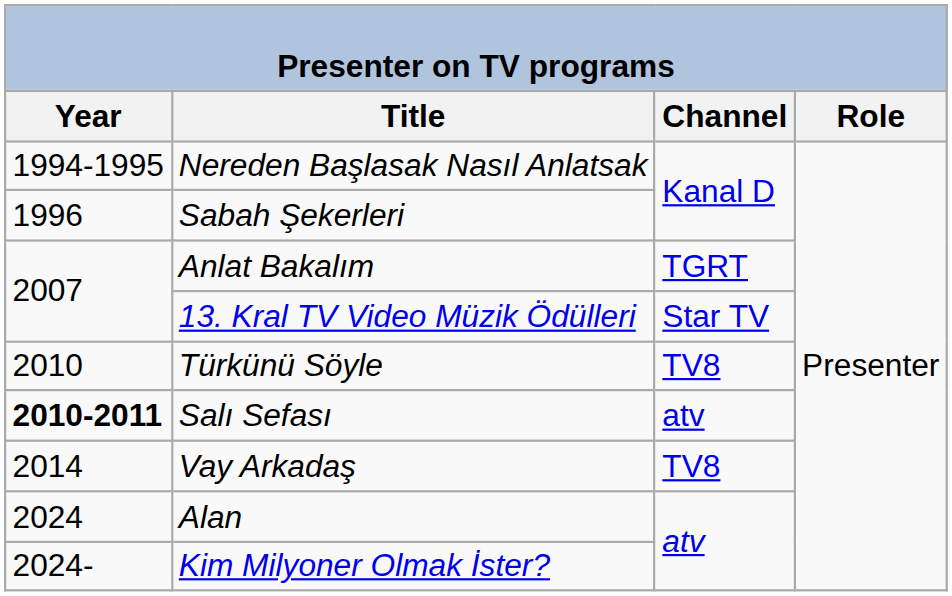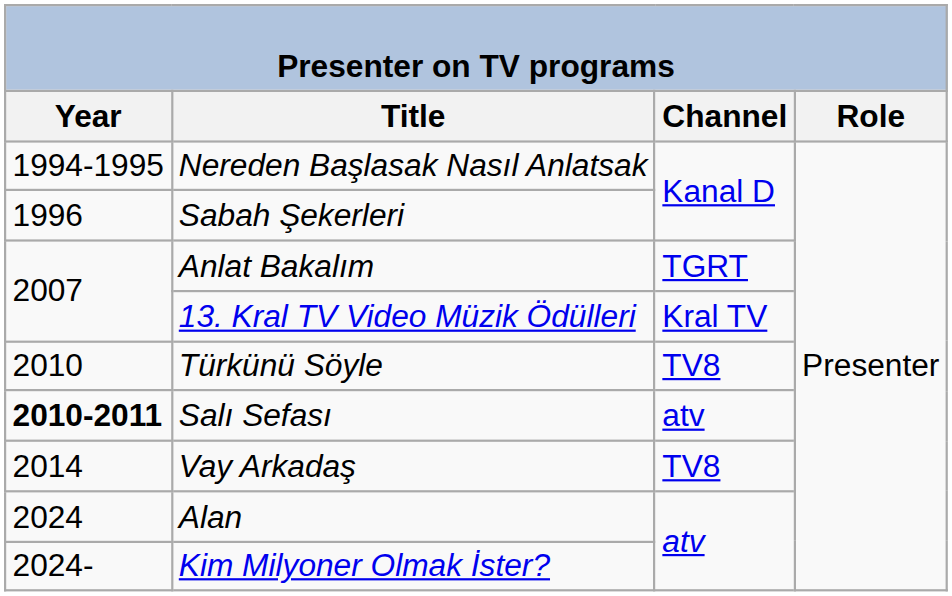13. Kral TV Video Müzik Ödülleri | Channel: Star TV -> Kral TV
